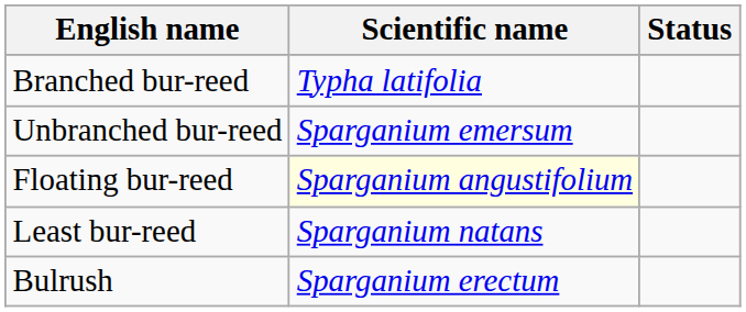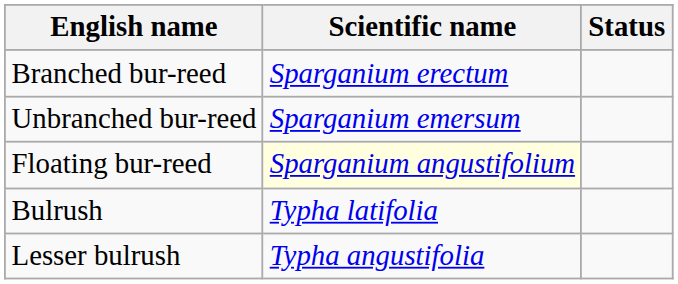Branched bur-reed | Scientific name: Typha latifolia -> Sparganium erectum
- row: Least bur-reed | Sparganium natans
Bulrush | Scientific name: Sparganium erectum -> Typha latifolia
+ row: Lesser bulrush | Typha angustifolia
